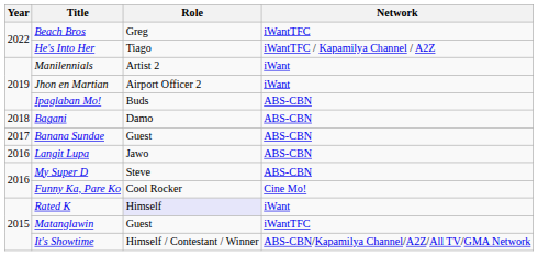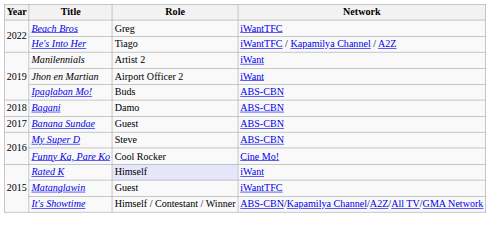- row: 2016 | Langit Lupa | Jawo | ABS-CBN
